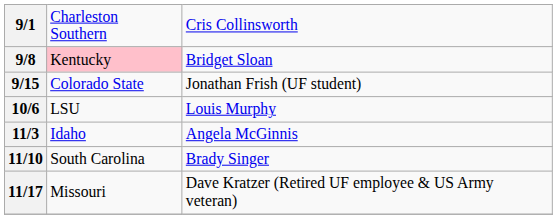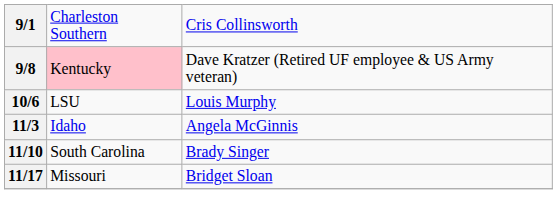9/8 | column 3: Bridget Sloan -> Dave Kratzer (Retired UF employee & US Army veteran)
- row: 9/15 | Colorado State | Jonathan Frish (UF student)
11/17 | column 3: Dave Kratzer (Retired UF employee & US Army veteran) -> Bridget Sloan
